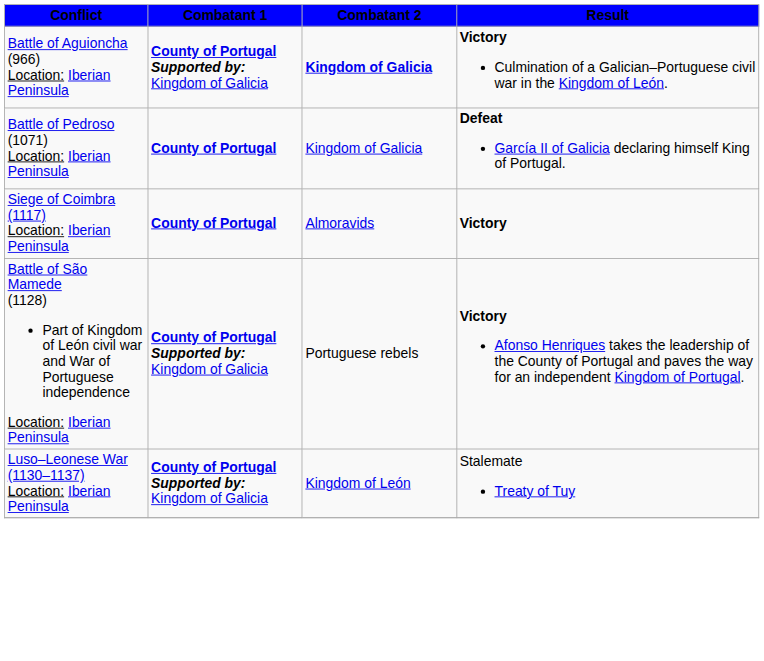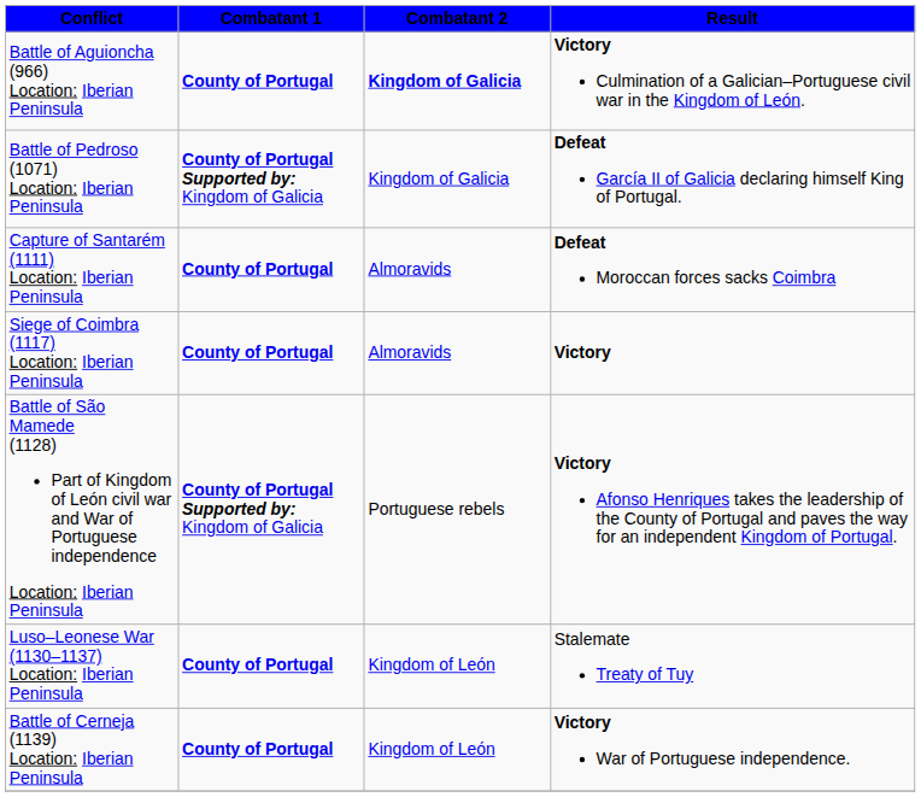Battle of Aguioncha (966) Location: Iberian Peninsula | Combatant 1: County of Portugal Supported by: Kingdom of Galicia -> County of Portugal
Battle of Pedroso (1071) Location: Iberian Peninsula | Combatant 1: County of Portugal -> County of Portugal Supported by: Kingdom of Galicia
+ row: Capture of Santarém (1111) Location: Iberian Peninsula | County of Portugal | Almoravids | Defeat Moroccan forces sacks Coimbra
Luso–Leonese War (1130–1137) Location: Iberian Peninsula | Combatant 1: County of Portugal Supported by: Kingdom of Galicia -> County of Portugal
+ row: Battle of Cerneja (1139) Location: Iberian Peninsula | County of Portugal | Kingdom of León | Victory War of Portuguese independence.
